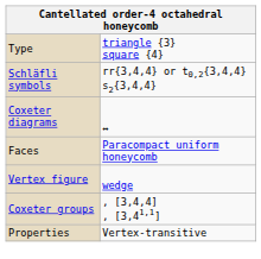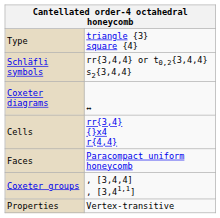+ row: Cells | rr{3,4} {}x4 r{4,4}
- row: Vertex figure | wedge
